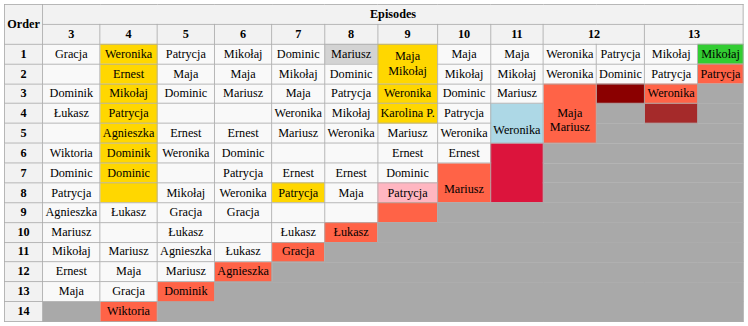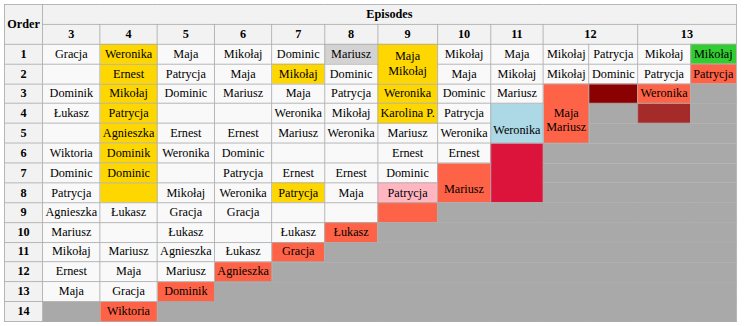1 | Episodes / 5: Patrycja -> Maja
1 | Episodes / 10: Maja -> Mikołaj
1 | column 11: Weronika -> Mikołaj
2 | Episodes / 5: Maja -> Patrycja
2 | Episodes / 7: no background -> gold background
2 | Episodes / 10: Mikołaj -> Maja
2 | column 11: Weronika -> Mikołaj
